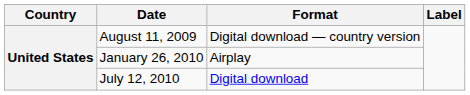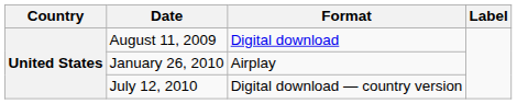August 11, 2009 | Format: Digital download — country version -> Digital download
July 12, 2010 | Format: Digital download -> Digital download — country version
